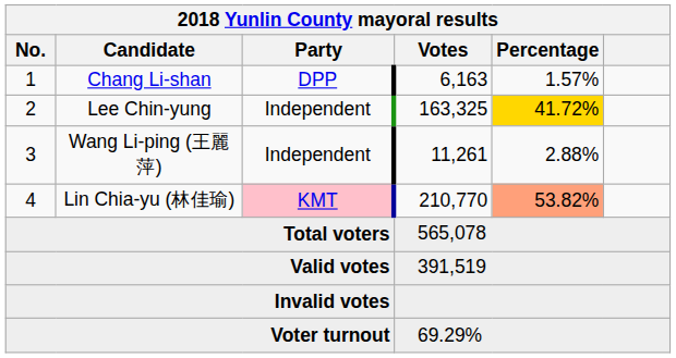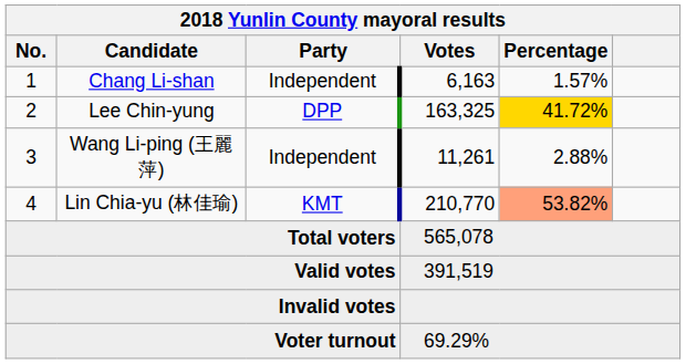1 | Party: DPP -> Independent
2 | Party: Independent -> DPP
4 | Party: pink background -> no background
